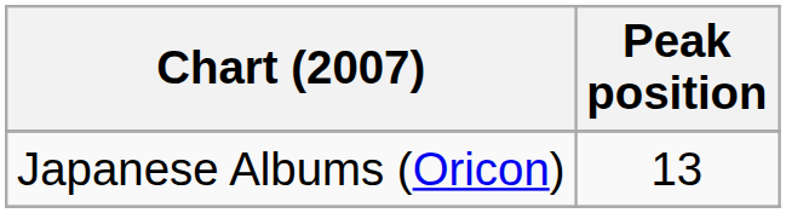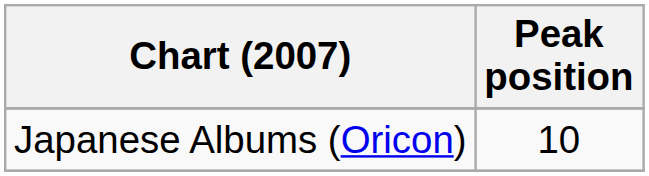Japanese Albums (Oricon) | Peak position: 13 -> 10
